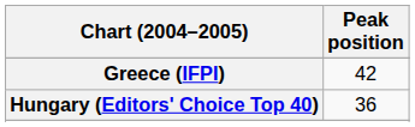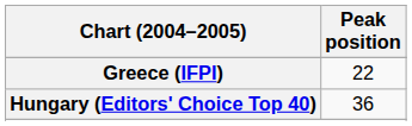Greece (IFPI) | Peak position: 42 -> 22
